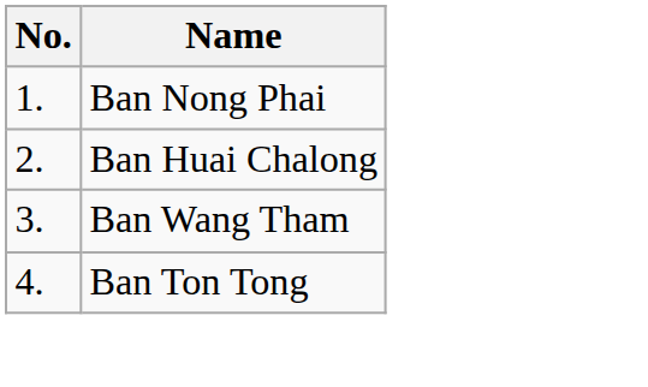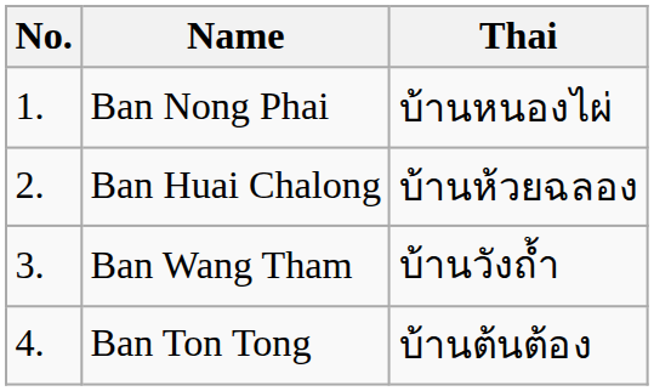+ column: Thai | บ้านหนองไผ่ | บ้านห้วยฉลอง | บ้านวังถ้ำ | บ้านต้นต้อง
